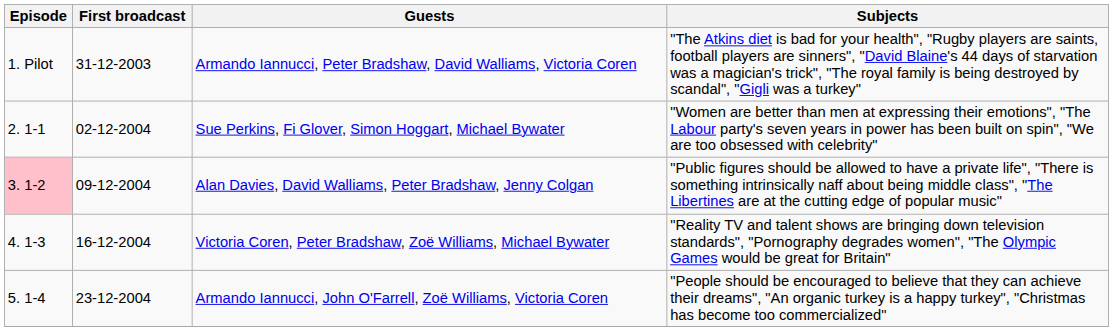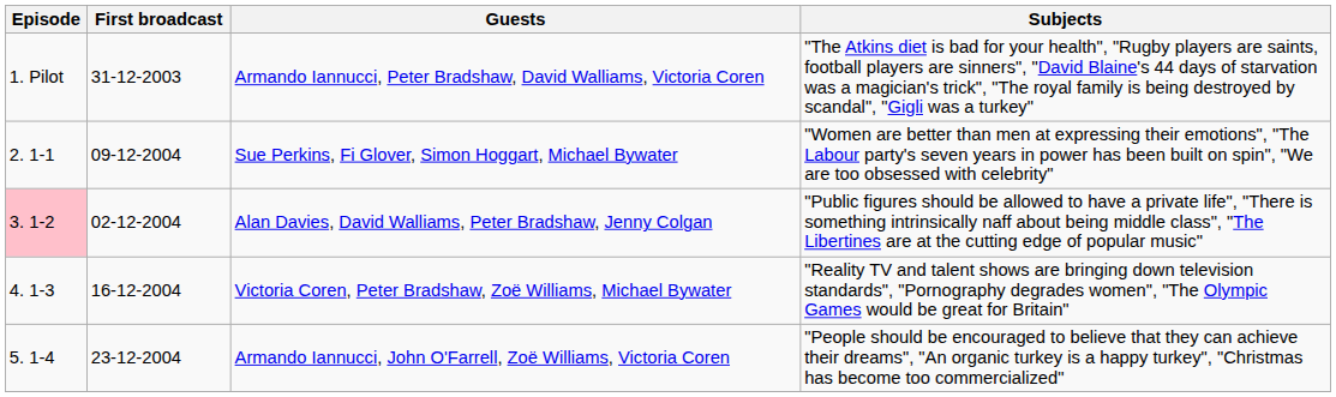Sue Perkins, Fi Glover, Simon Hoggart, Michael Bywater | First broadcast: 02-12-2004 -> 09-12-2004
Alan Davies, David Walliams, Peter Bradshaw, Jenny Colgan | First broadcast: 09-12-2004 -> 02-12-2004
